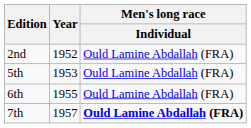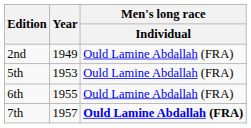2nd | Year: 1952 -> 1949
